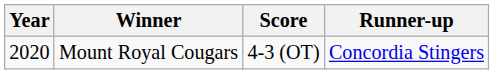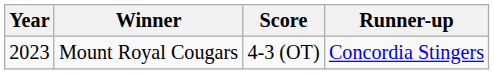Mount Royal Cougars | Year: 2020 -> 2023
